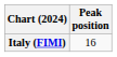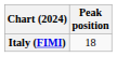Italy (FIMI) | Peak position: 16 -> 18
